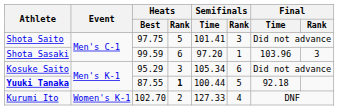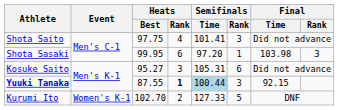Shota Saito | Heats / Rank: 5 -> 4
Shota Sasaki | Heats / Best: 99.59 -> 99.95
Shota Sasaki | Final / Time: 103.96 -> 103.98
Kosuke Saito | Heats / Best: 95.29 -> 95.27
Kosuke Saito | Semifinals / Time: 105.34 -> 105.31
Yuuki Tanaka | Semifinals / Time: no background -> lightblue background
Yuuki Tanaka | Semifinals / Rank: 5 -> 3
Yuuki Tanaka | Final / Time: 92.18 -> 92.15
Kurumi Ito | Semifinals / Rank: 4 -> 5
